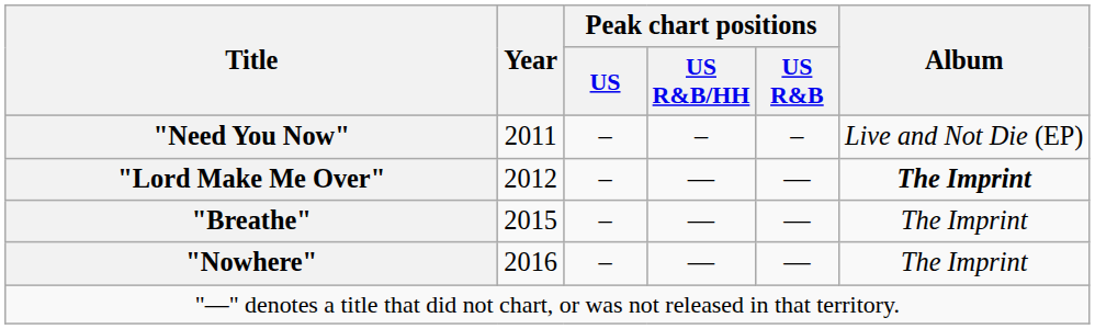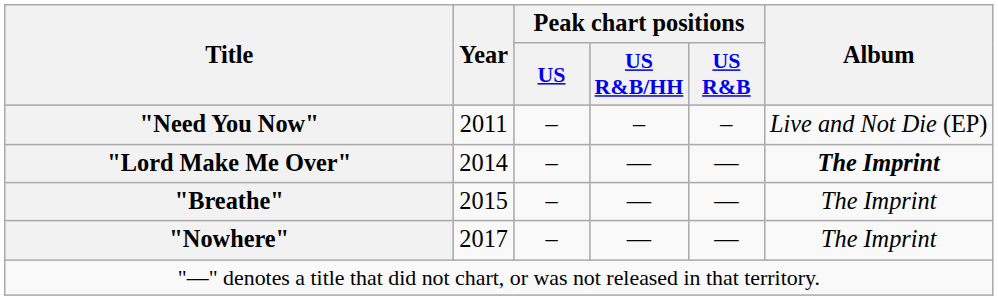"Lord Make Me Over" | Year: 2012 -> 2014
"Nowhere" | Year: 2016 -> 2017
